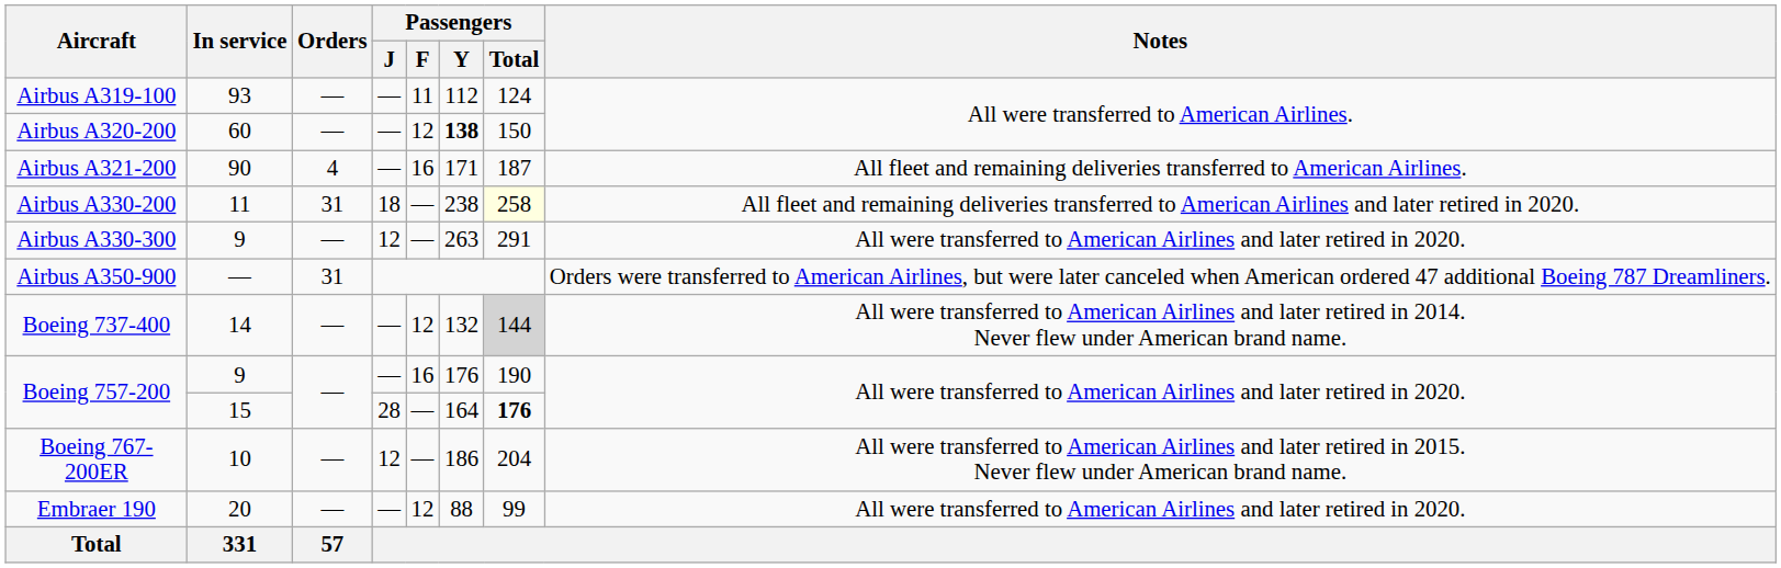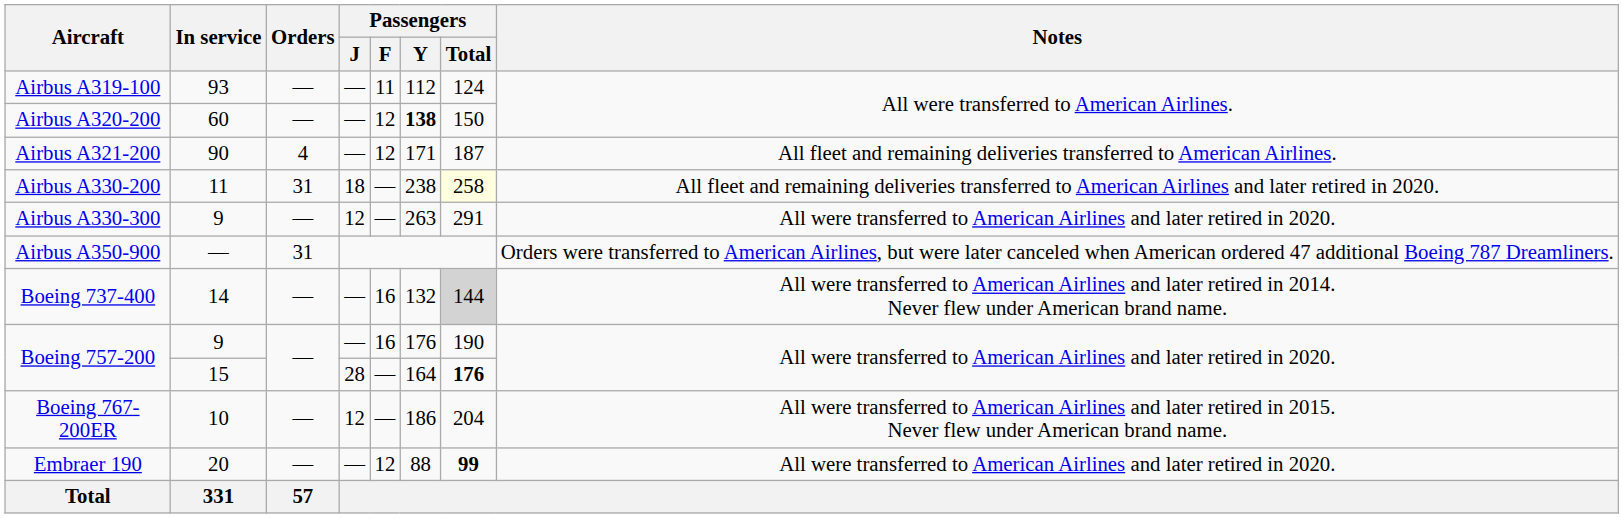Airbus A321-200 | Passengers / F: 16 -> 12
Boeing 737-400 | Passengers / F: 12 -> 16
Embraer 190 | Passengers / Total: normal -> bold
